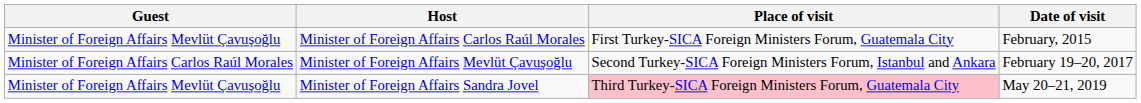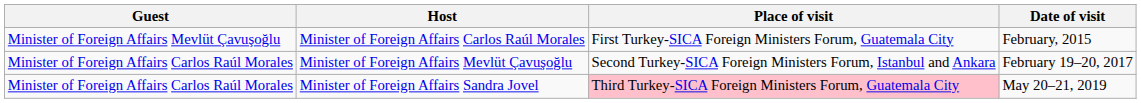Minister of Foreign Affairs Sandra Jovel | Guest: Minister of Foreign Affairs Mevlüt Çavuşoğlu -> Minister of Foreign Affairs Carlos Raúl Morales
